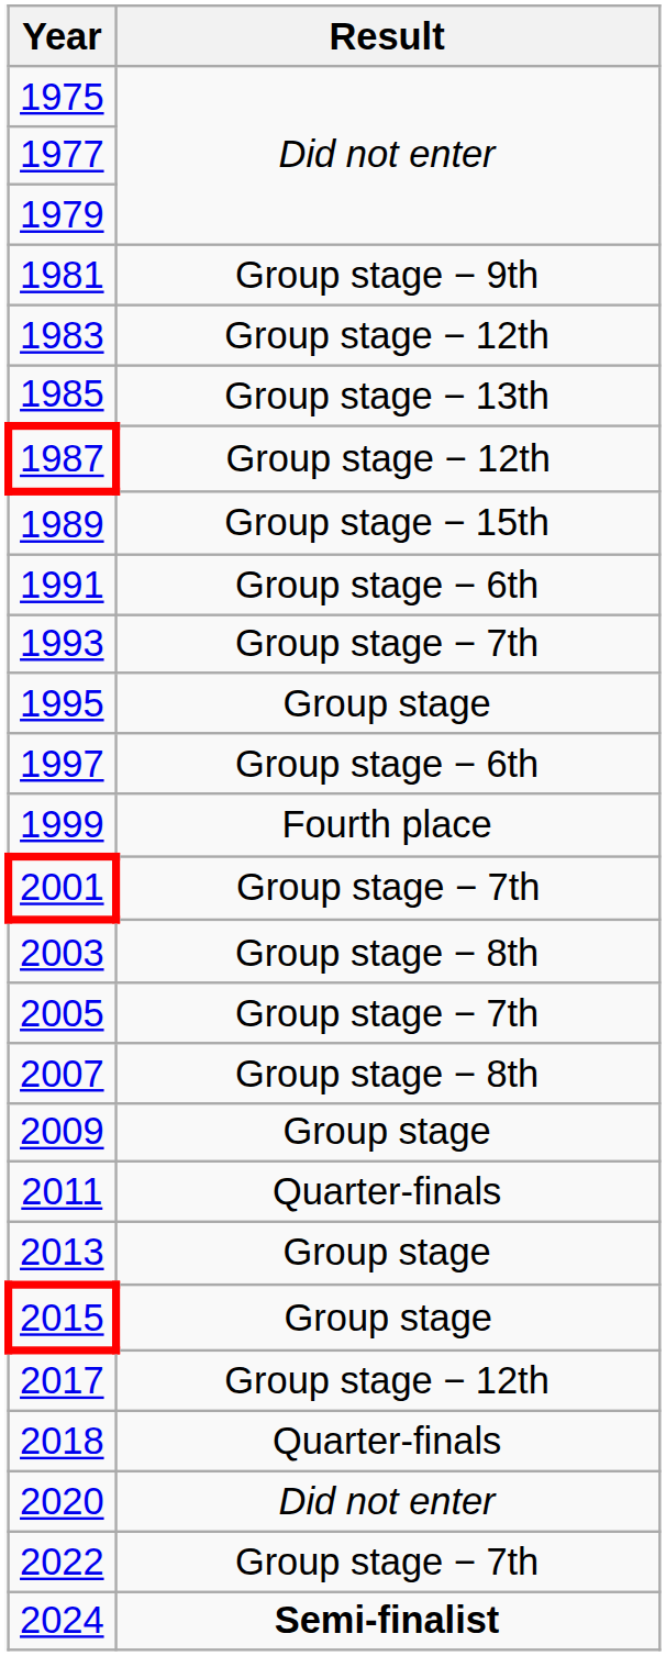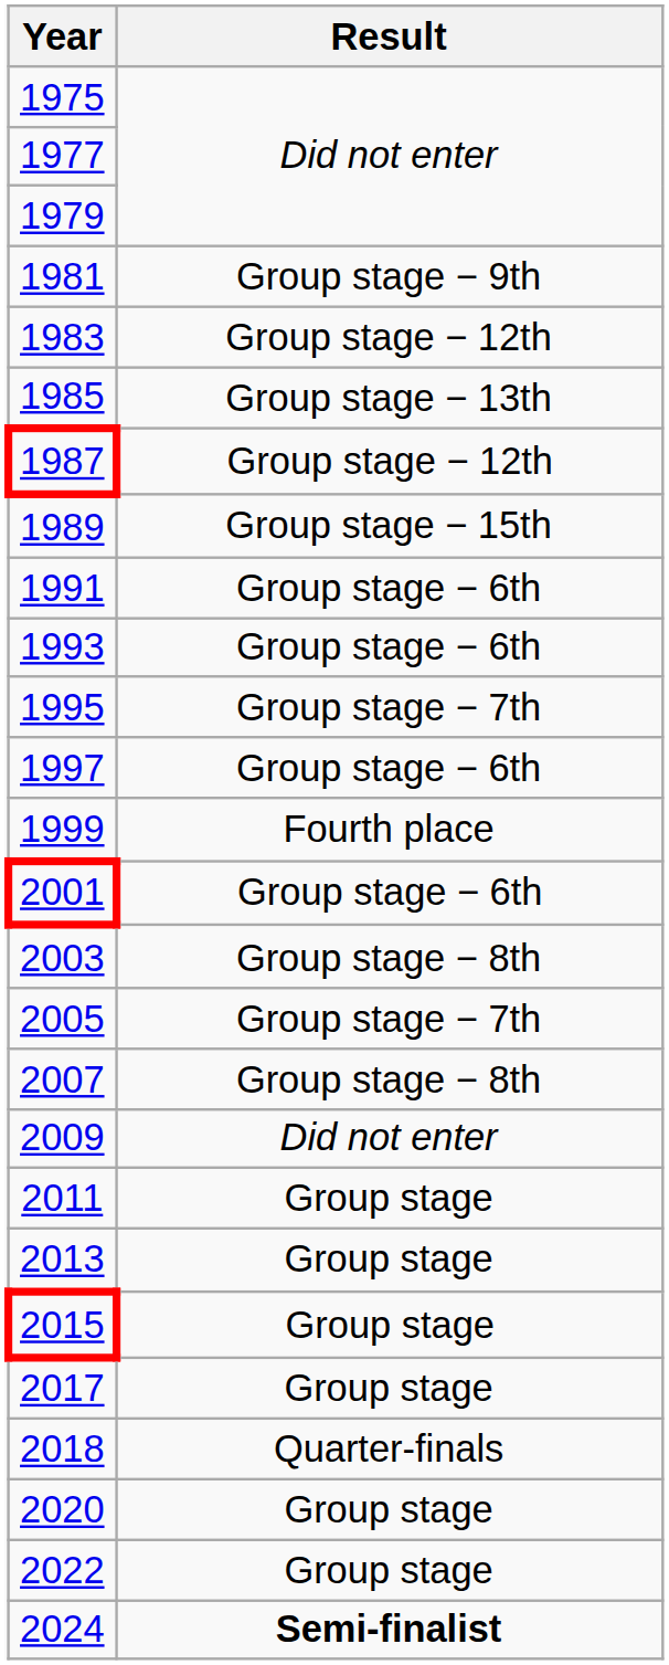1993 | Result: Group stage − 7th -> Group stage − 6th
1995 | Result: Group stage -> Group stage − 7th
2001 | Result: Group stage − 7th -> Group stage − 6th
2009 | Result: Group stage -> Did not enter
2011 | Result: Quarter-finals -> Group stage
2017 | Result: Group stage − 12th -> Group stage
2020 | Result: Did not enter -> Group stage
2022 | Result: Group stage − 7th -> Group stage
